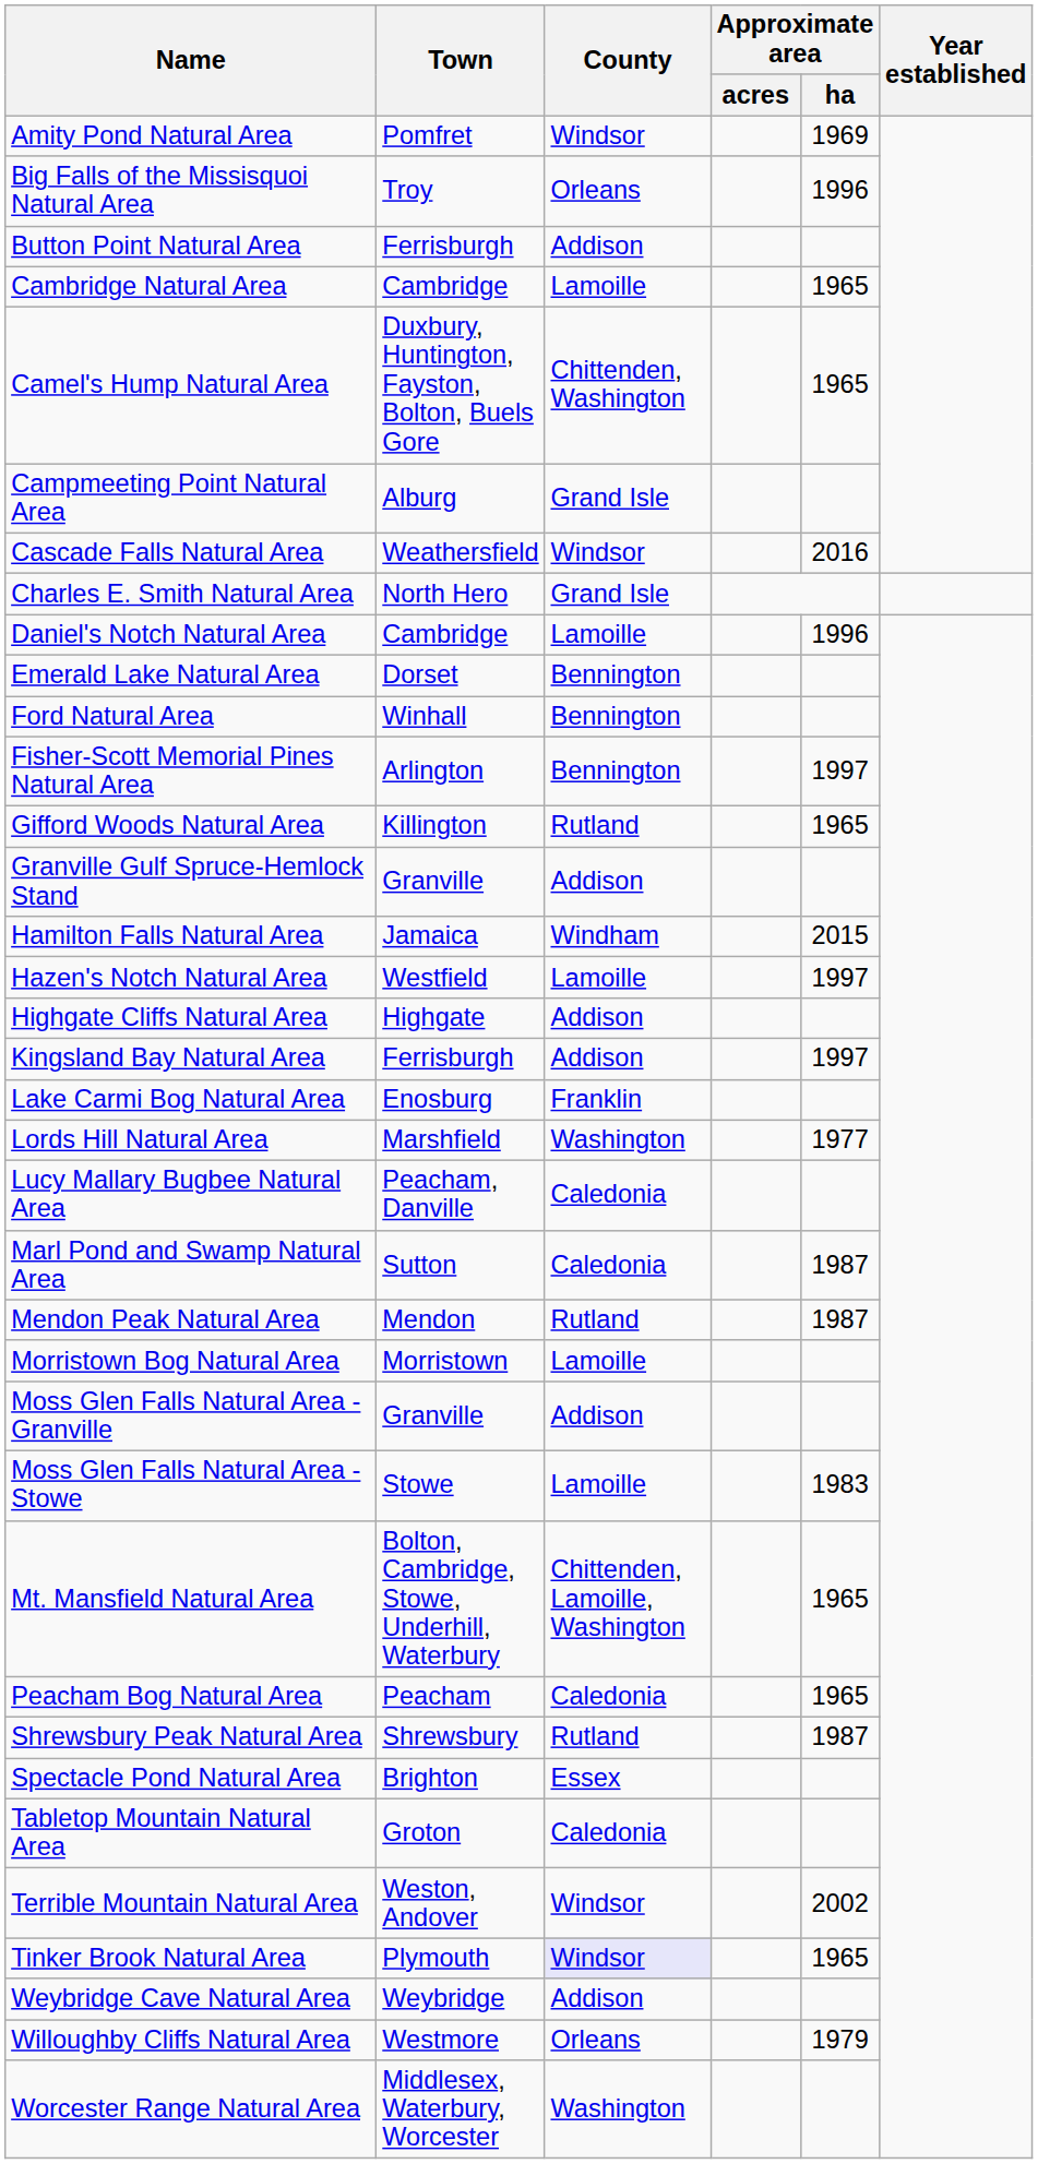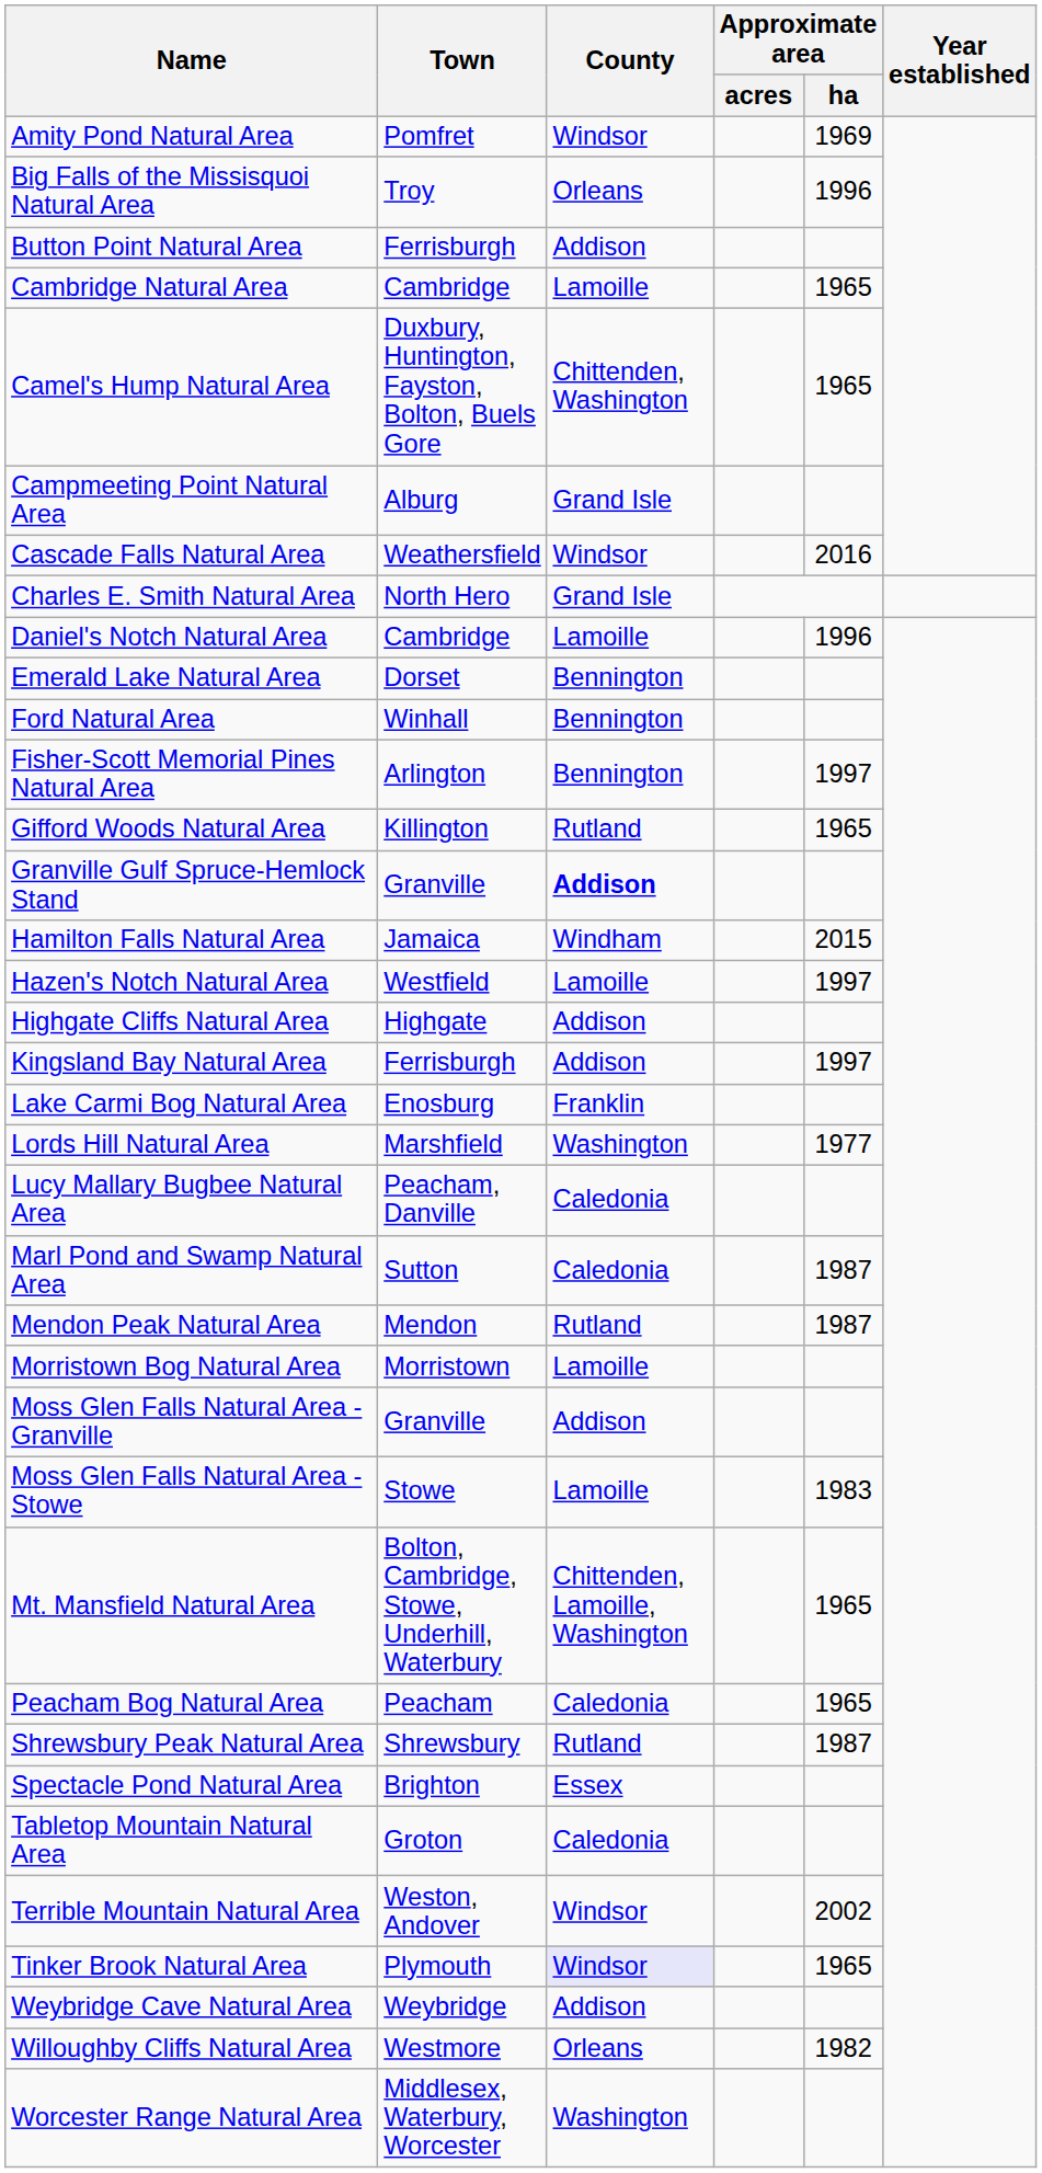Granville Gulf Spruce-Hemlock Stand | County: normal -> bold
Willoughby Cliffs Natural Area | Approximate area / ha: 1979 -> 1982
